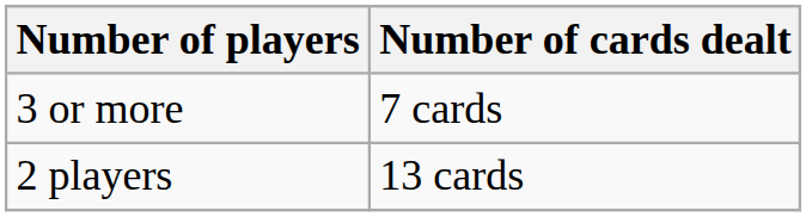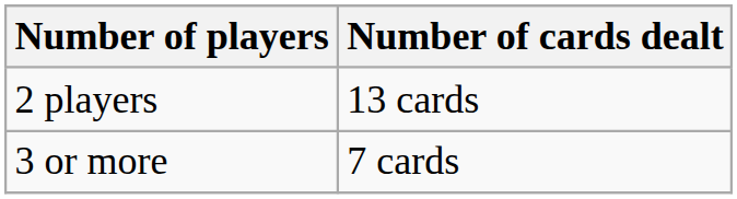rows swapped: 2 players <-> 3 or more
